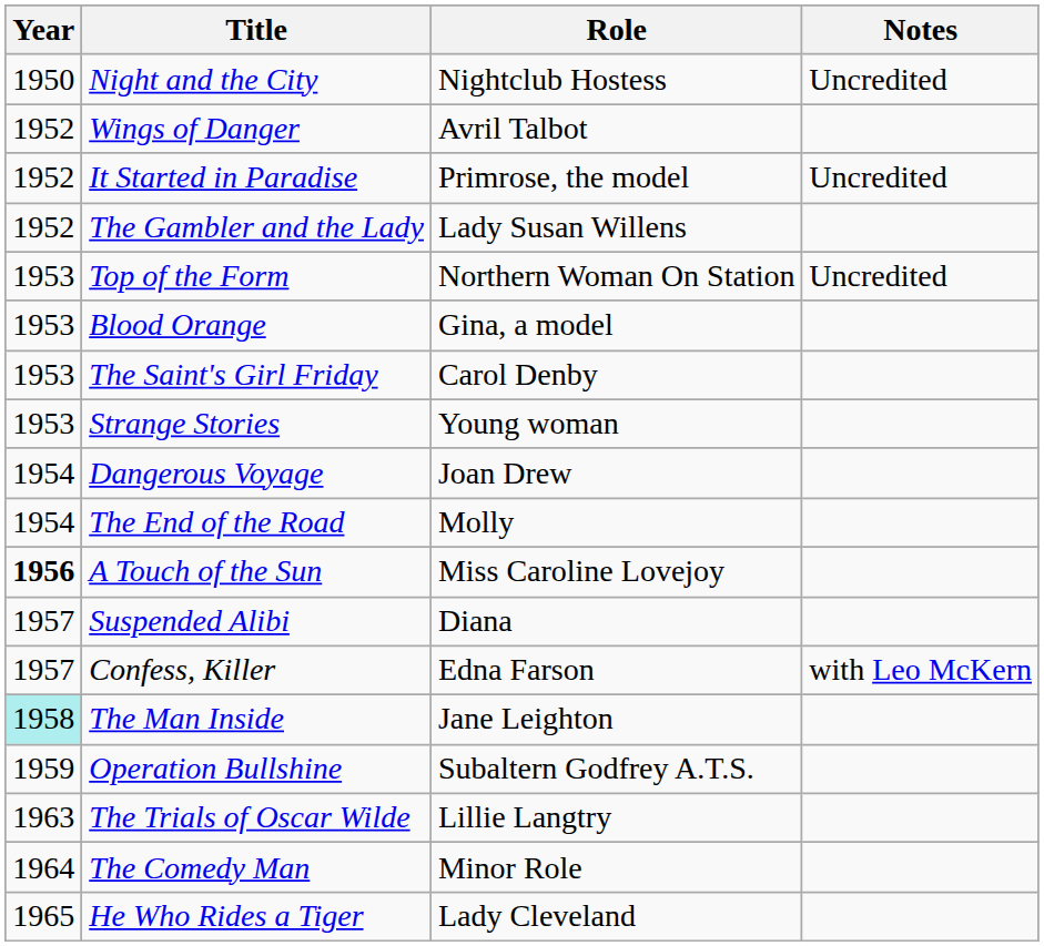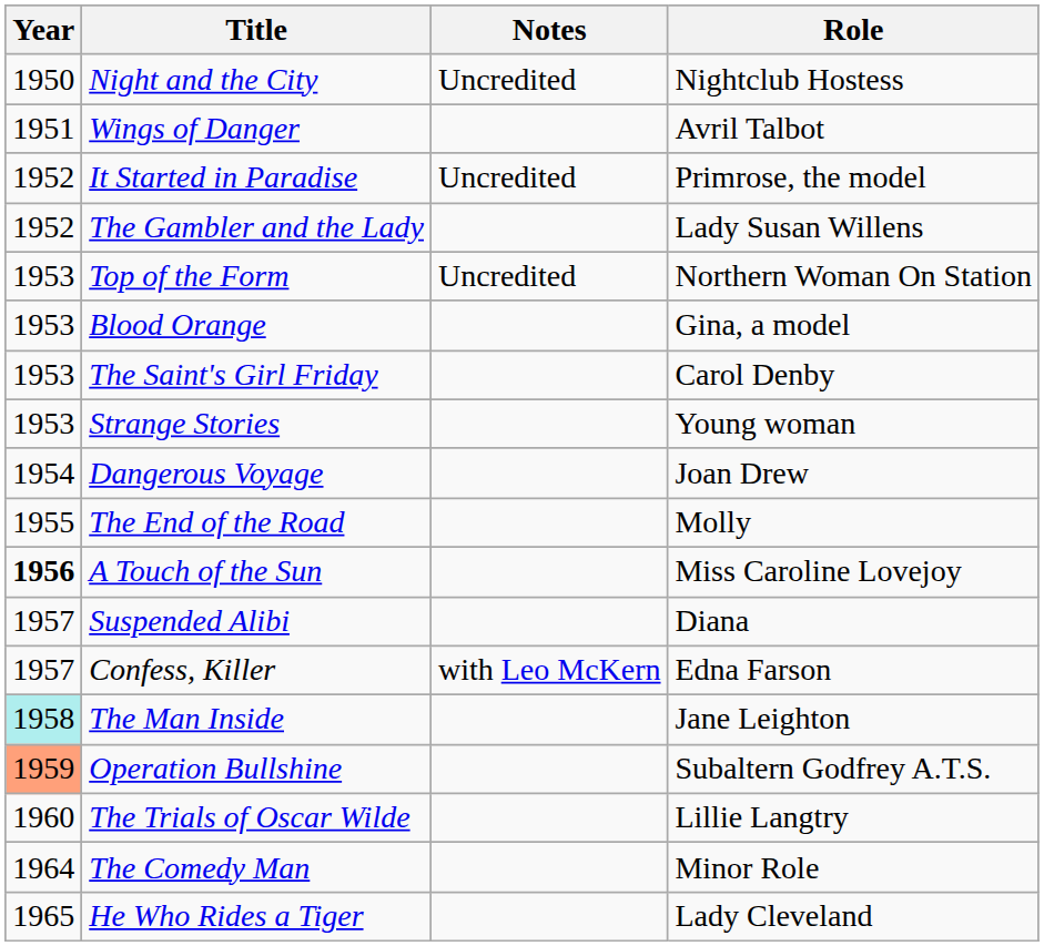columns swapped: Role <-> Notes
Wings of Danger | Year: 1952 -> 1951
The End of the Road | Year: 1954 -> 1955
Operation Bullshine | Year: no background -> lightsalmon background
The Trials of Oscar Wilde | Year: 1963 -> 1960
